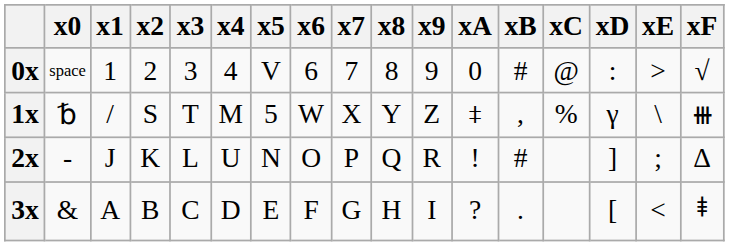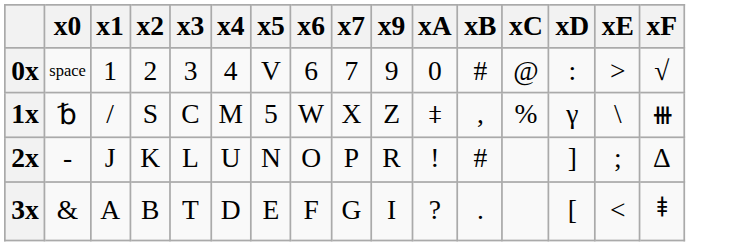- column: x8 | 8 | Y | Q | H
1x | x3: T -> C
3x | x3: C -> T
